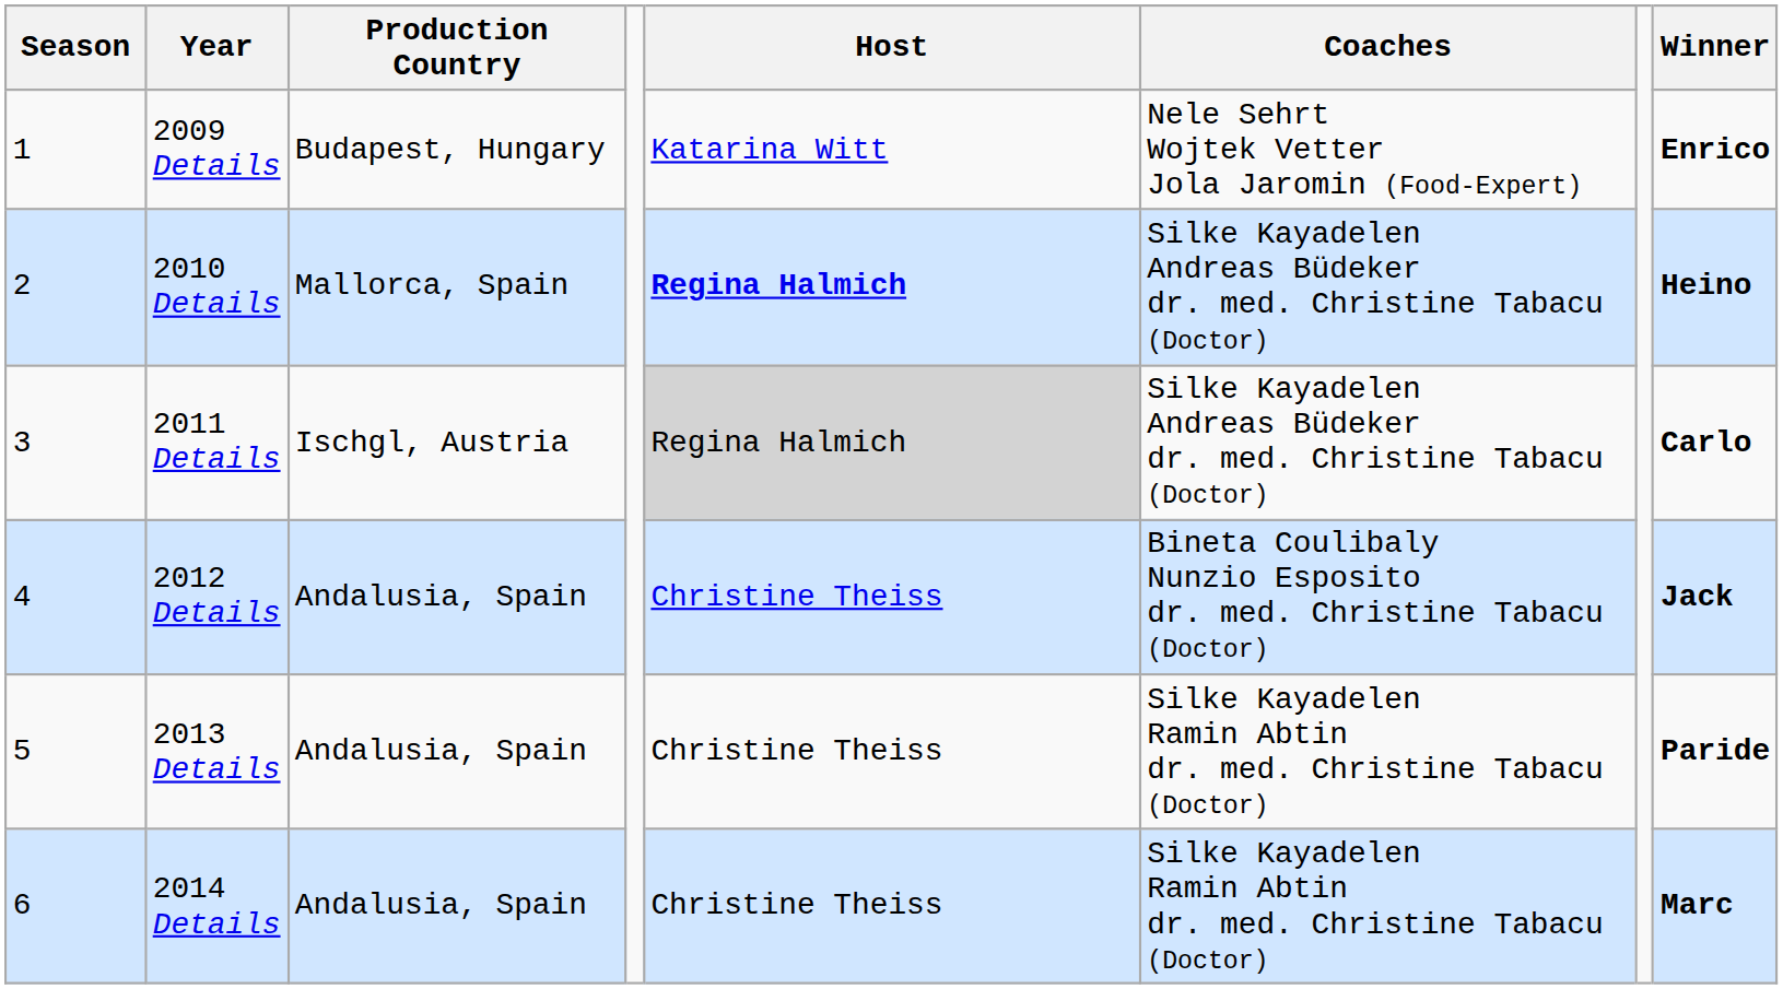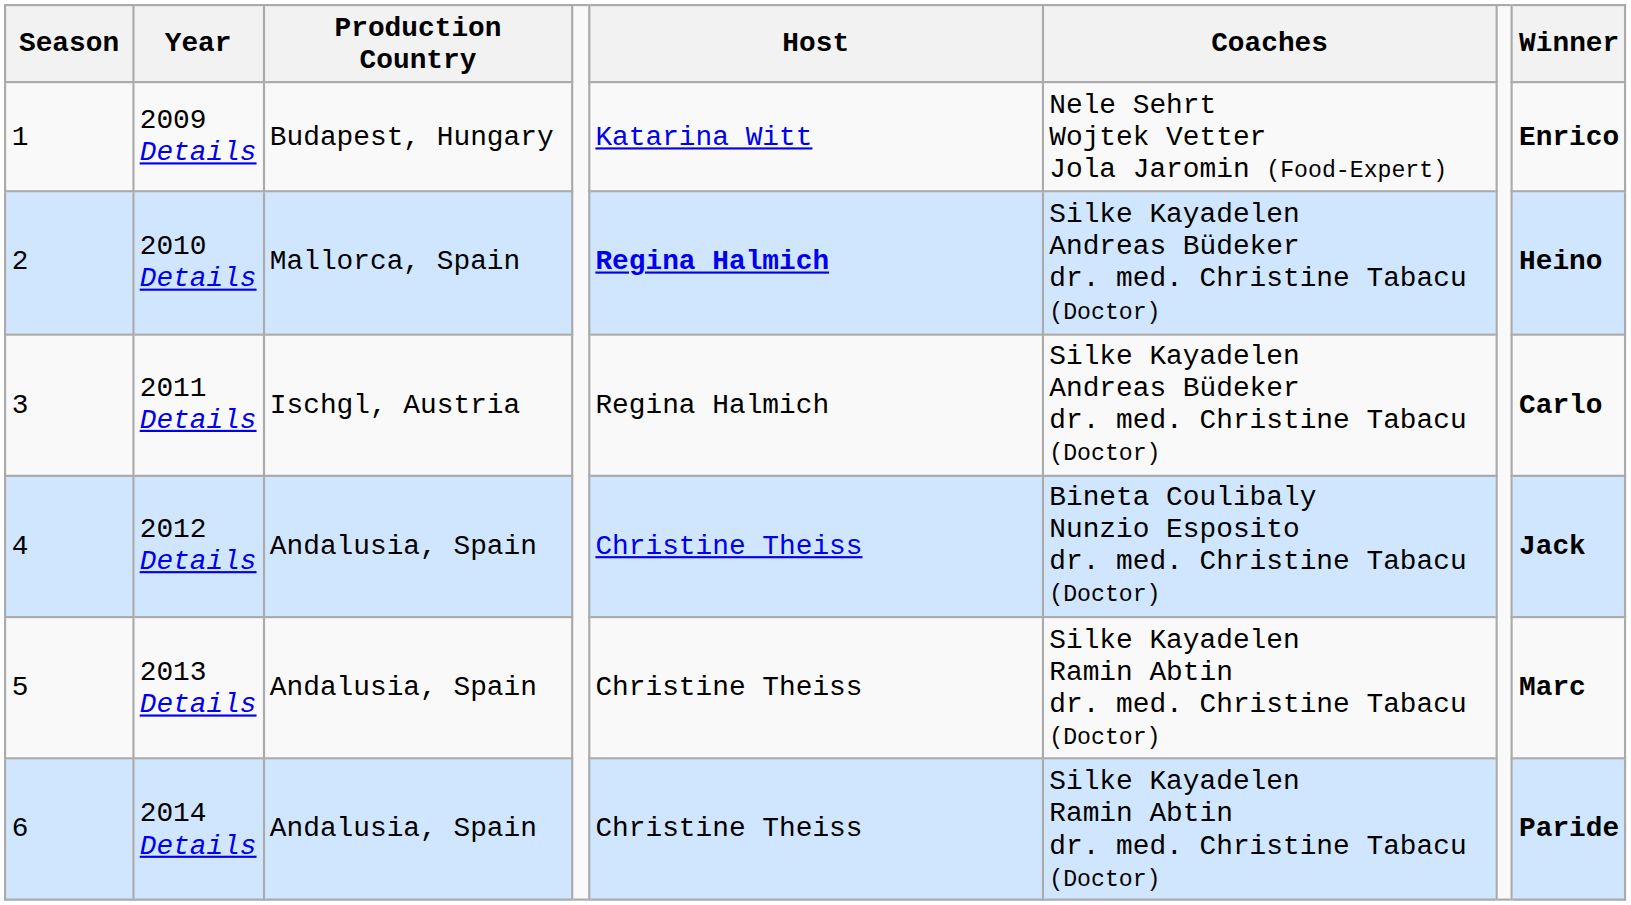2011 Details | Host: lightgrey background -> no background
2013 Details | Winner: Paride -> Marc
2014 Details | Winner: Marc -> Paride
